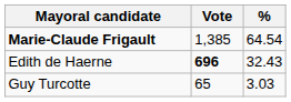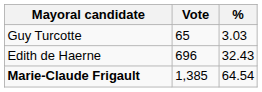rows swapped: Marie-Claude Frigault <-> Guy Turcotte
Edith de Haerne | Vote: bold -> normal
